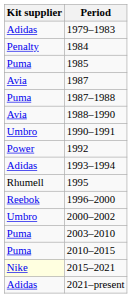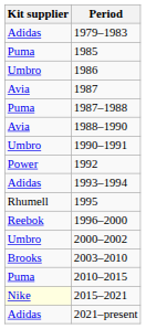- row: Penalty | 1984
+ row: Umbro | 1986
2003–2010 | Kit supplier: Puma -> Brooks
